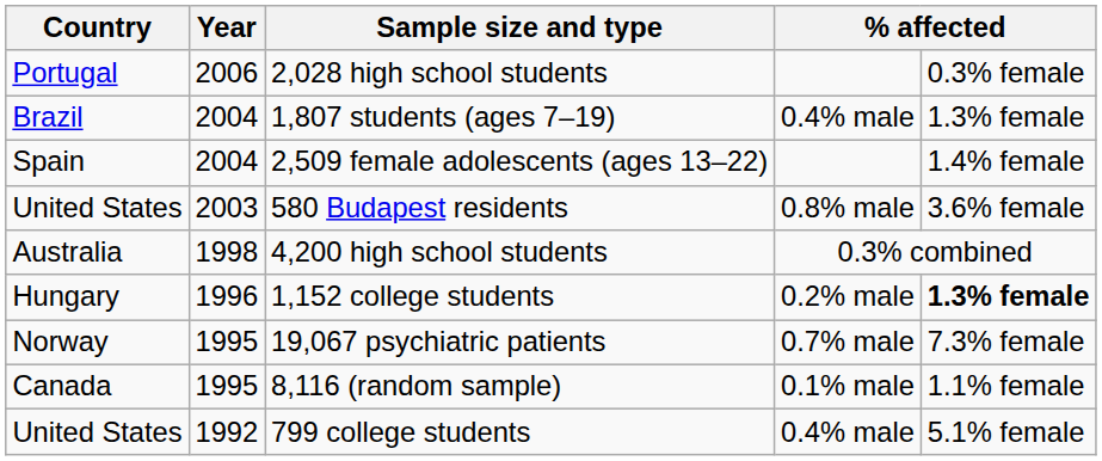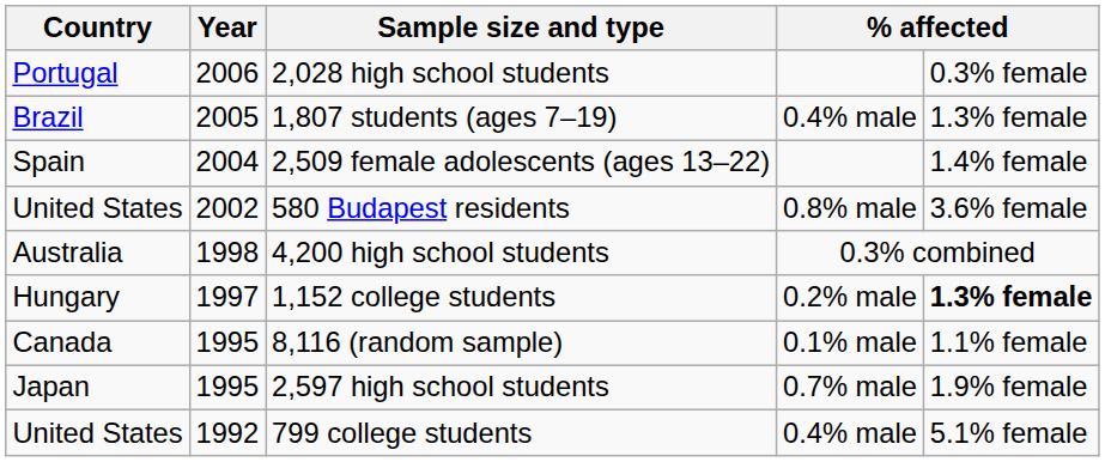1,807 students (ages 7–19) | Year: 2004 -> 2005
580 Budapest residents | Year: 2003 -> 2002
1,152 college students | Year: 1996 -> 1997
- row: Norway | 1995 | 19,067 psychiatric patients | 0.7% male | 7.3% female
+ row: Japan | 1995 | 2,597 high school students | 0.7% male | 1.9% female
